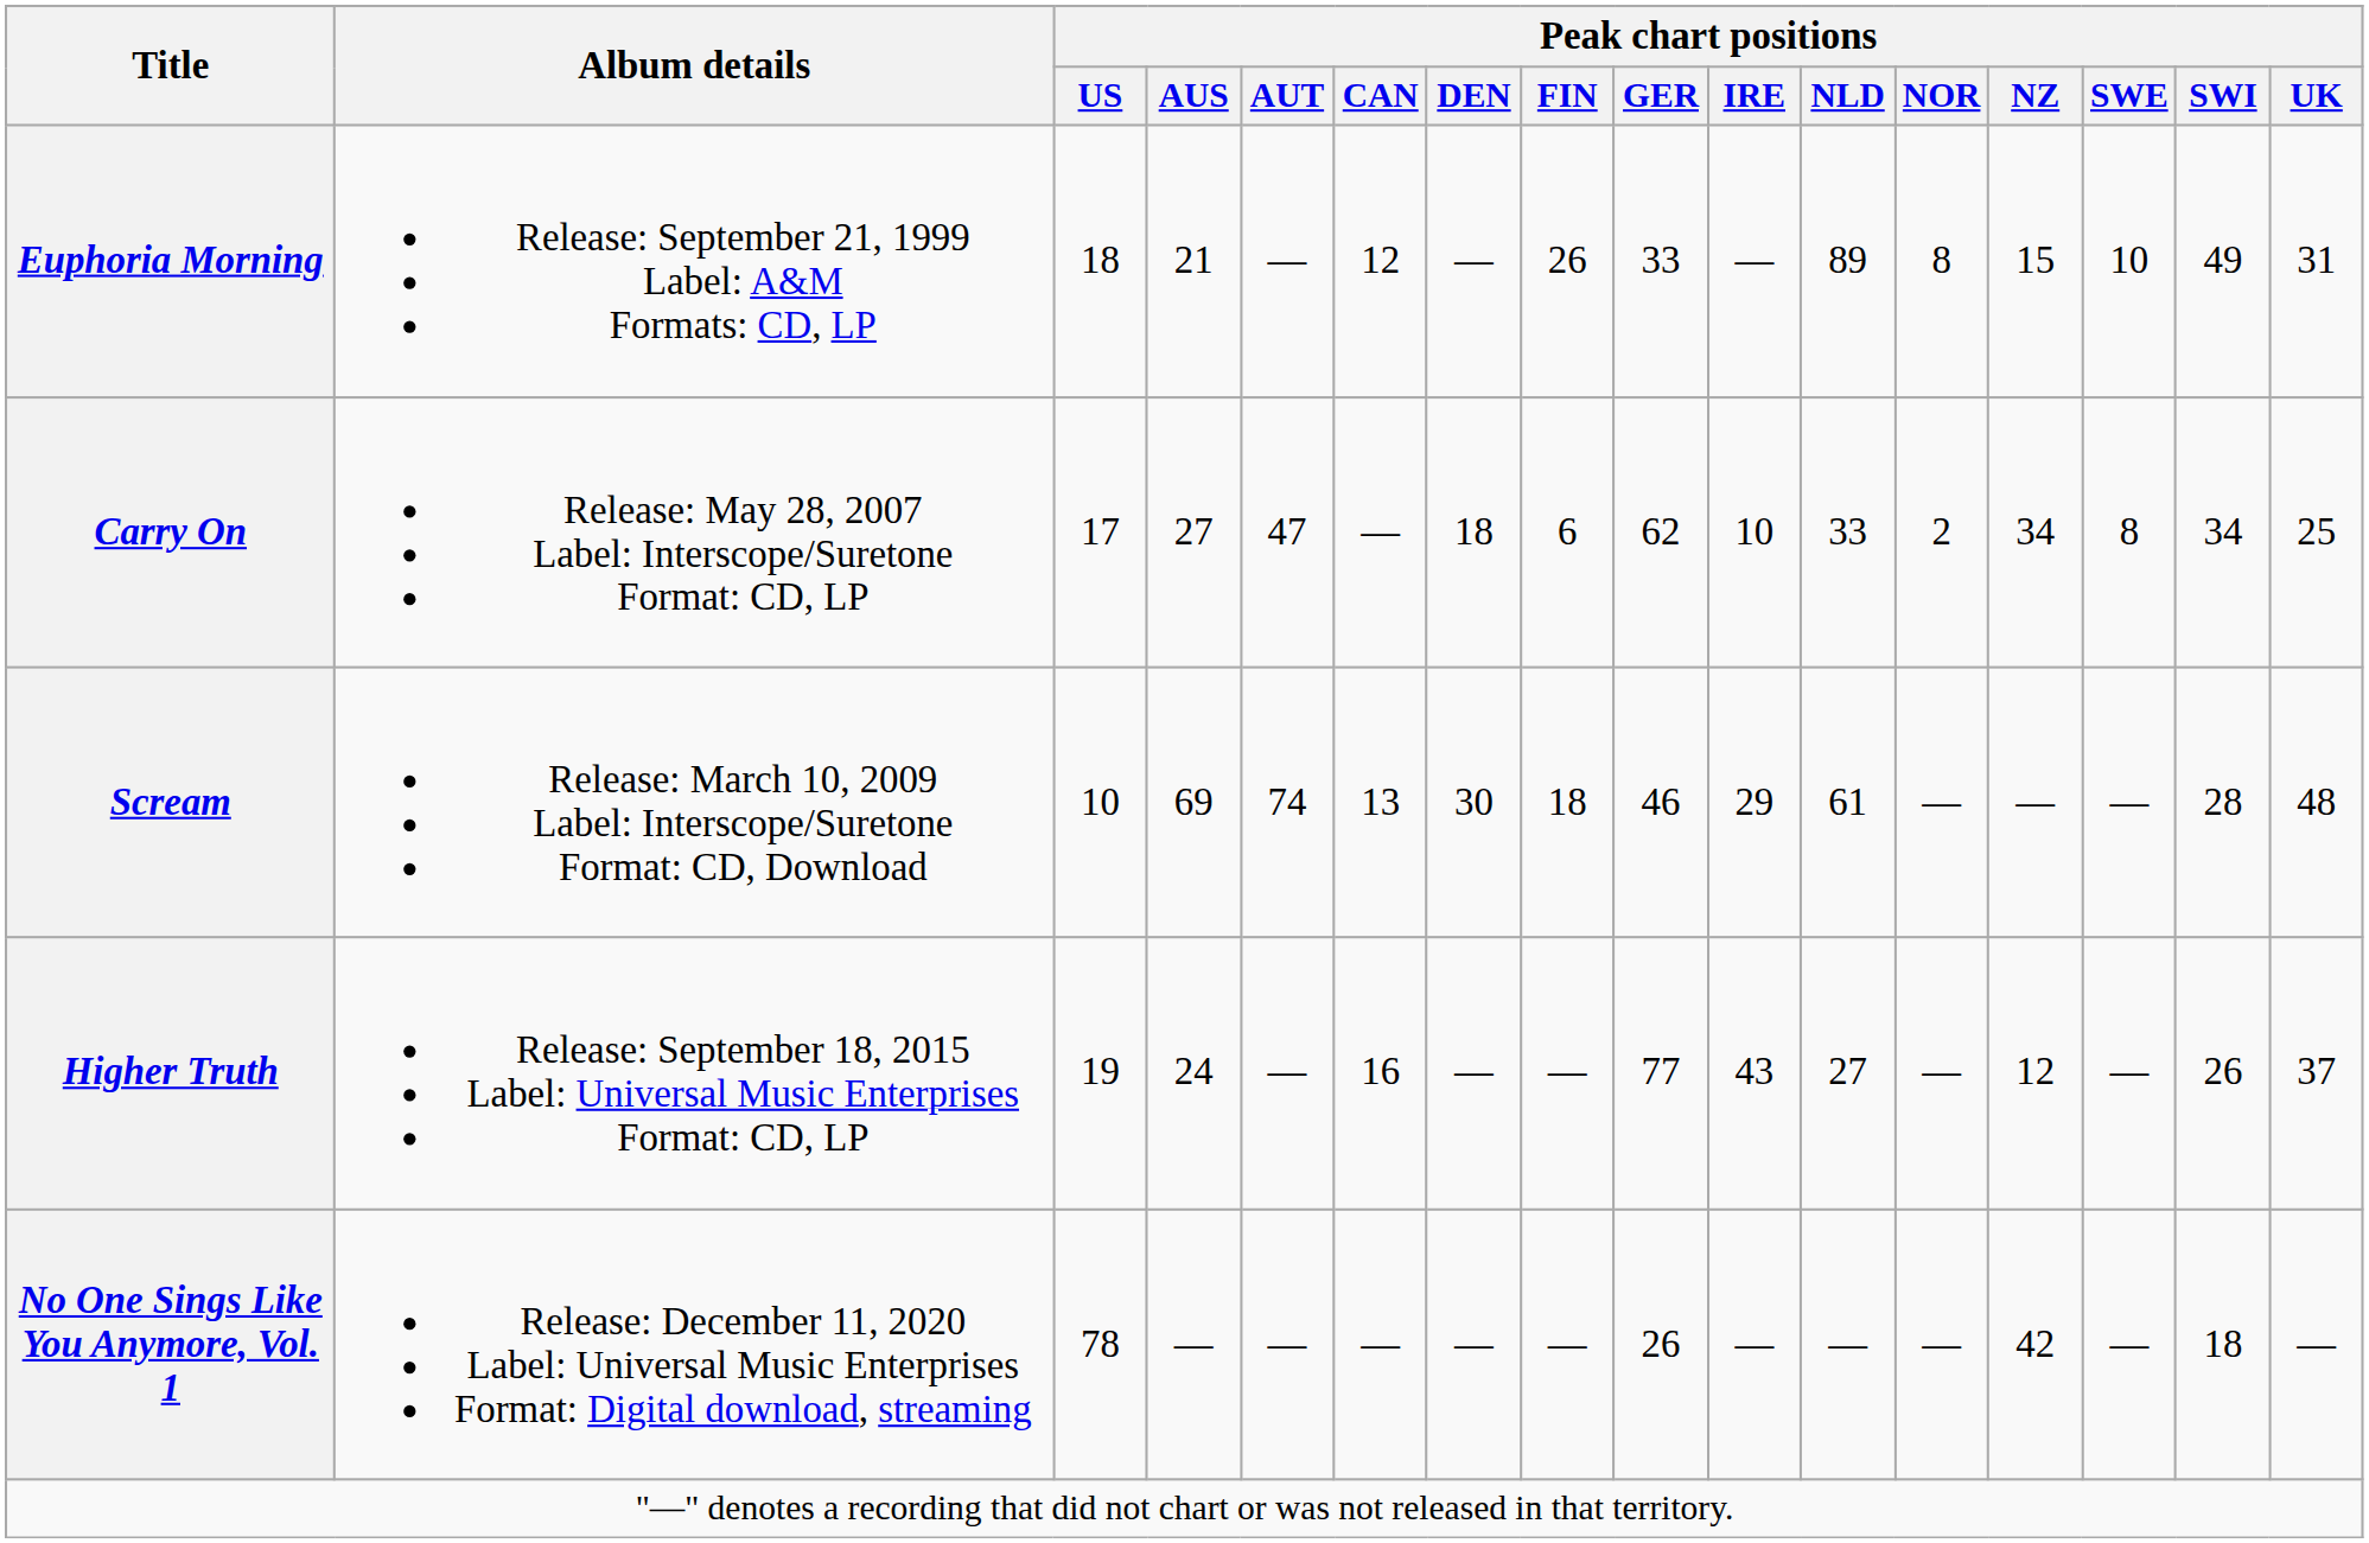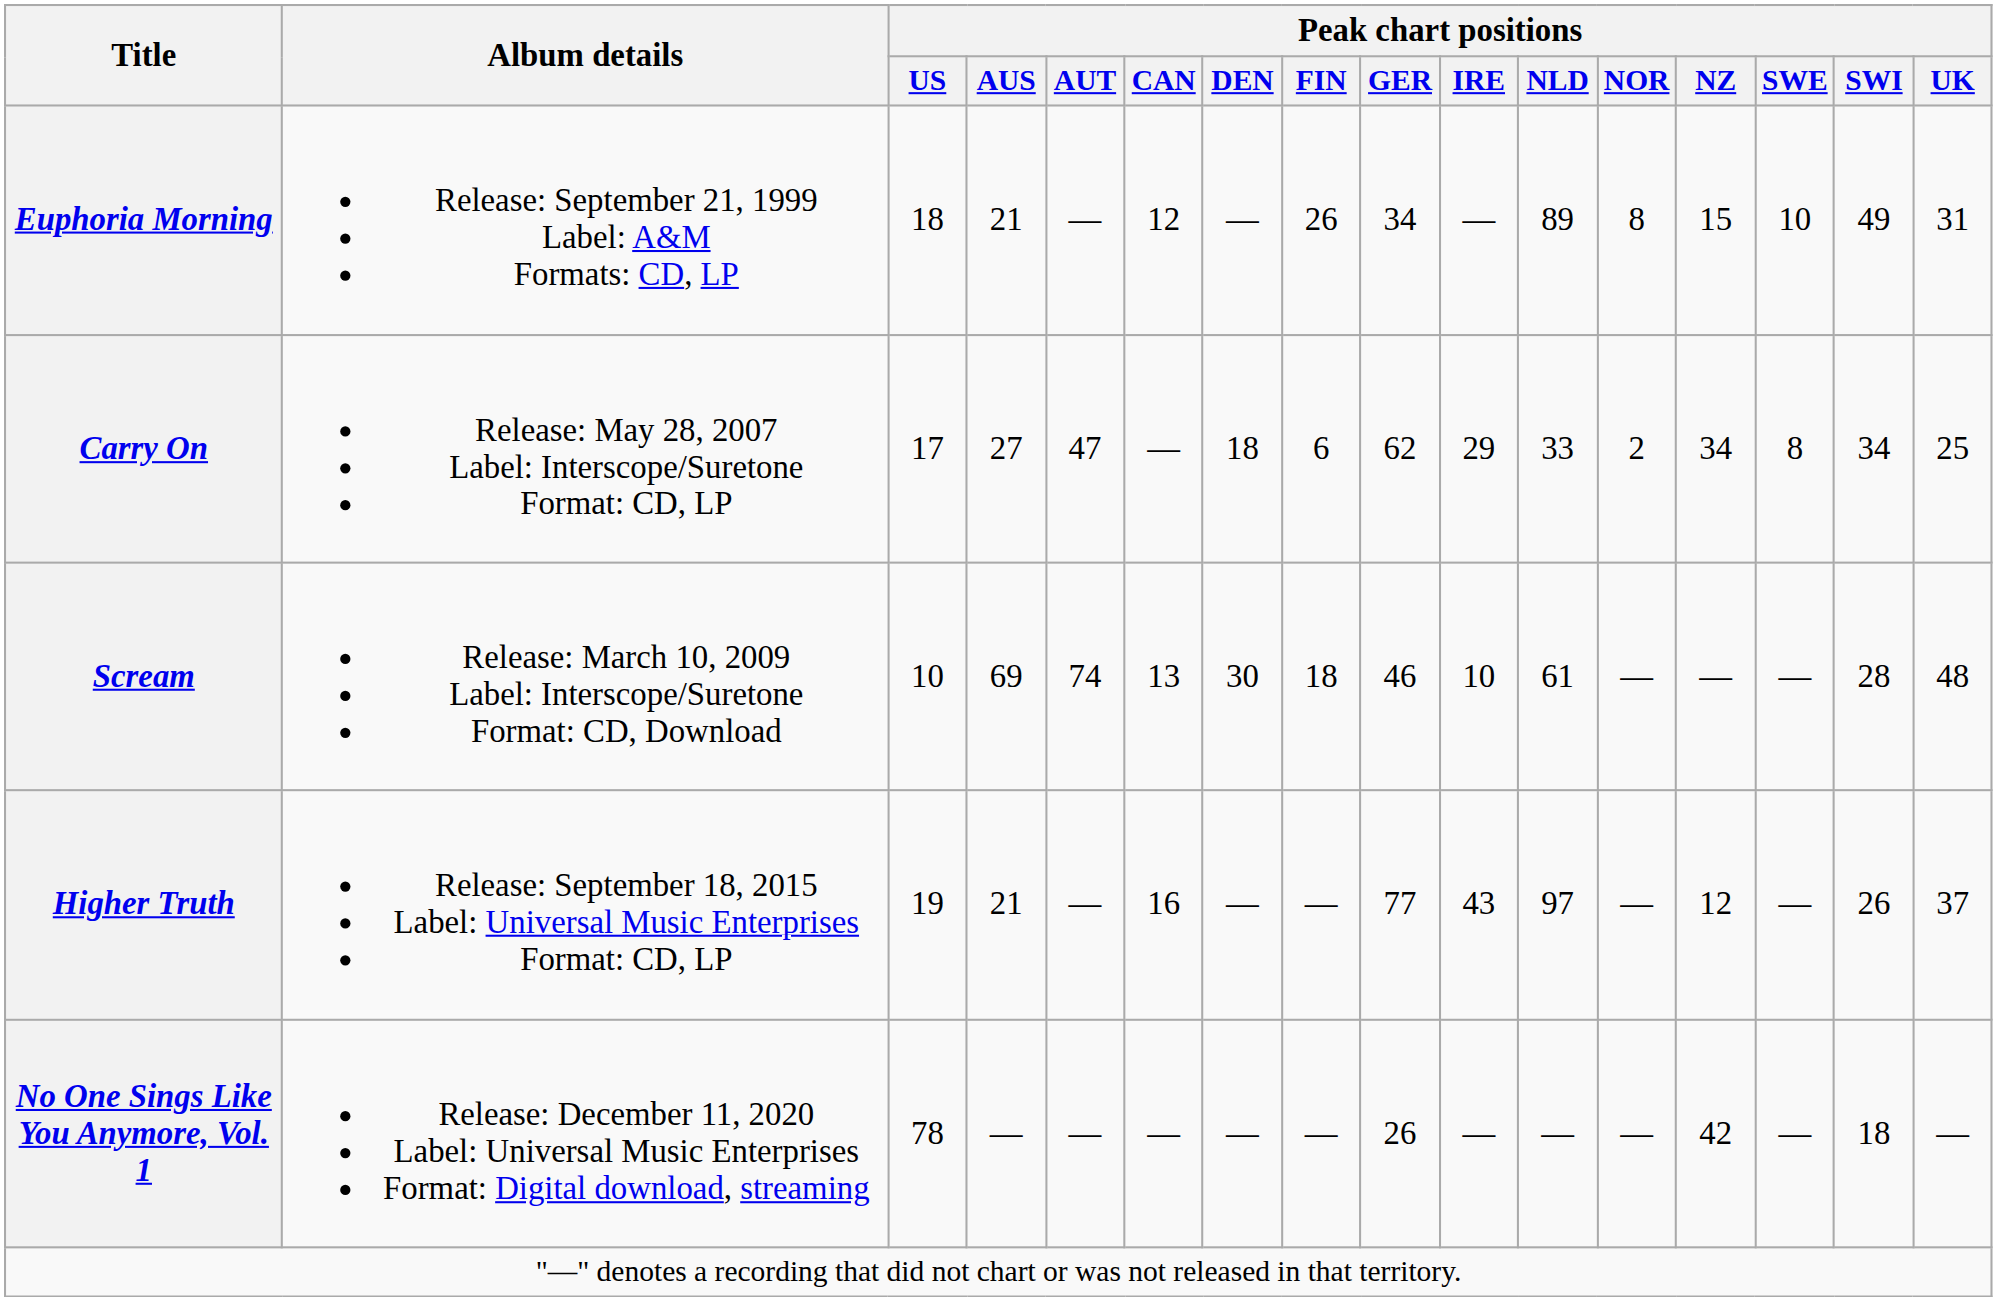Euphoria Morning | Peak chart positions / GER: 33 -> 34
Carry On | Peak chart positions / IRE: 10 -> 29
Scream | Peak chart positions / IRE: 29 -> 10
Higher Truth | Peak chart positions / AUS: 24 -> 21
Higher Truth | Peak chart positions / NLD: 27 -> 97
